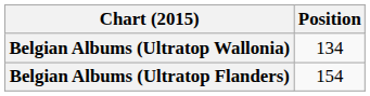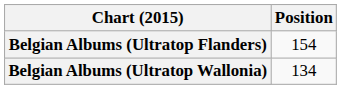rows swapped: Belgian Albums (Ultratop Flanders) <-> Belgian Albums (Ultratop Wallonia)
